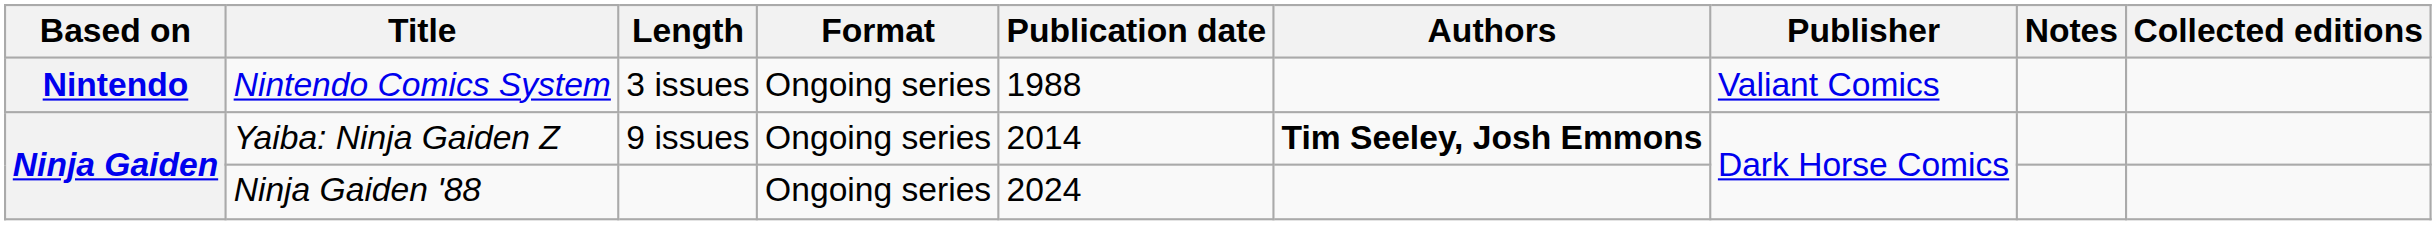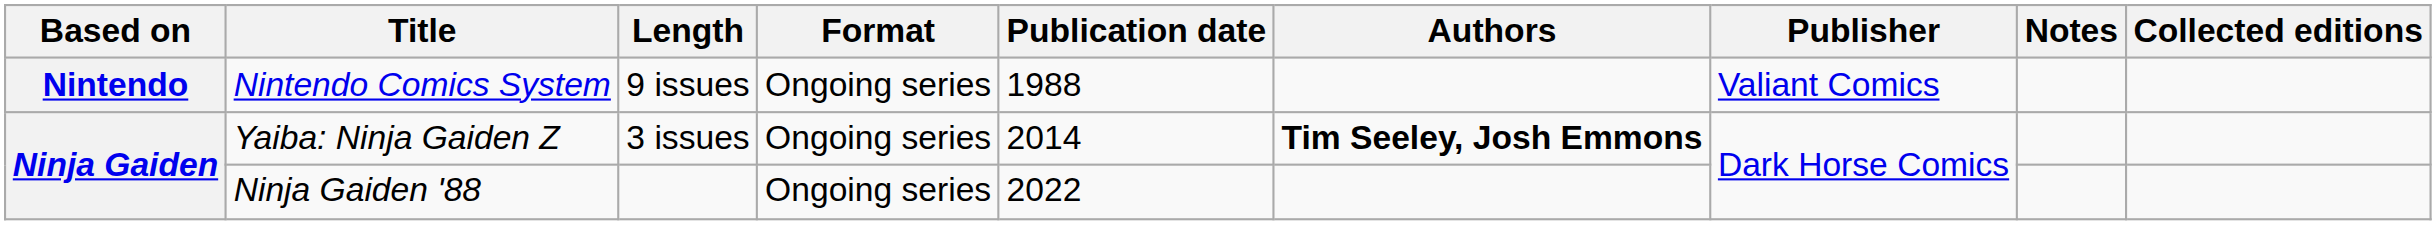Nintendo Comics System | Length: 3 issues -> 9 issues
Yaiba: Ninja Gaiden Z | Length: 9 issues -> 3 issues
Ninja Gaiden '88 | Publication date: 2024 -> 2022
